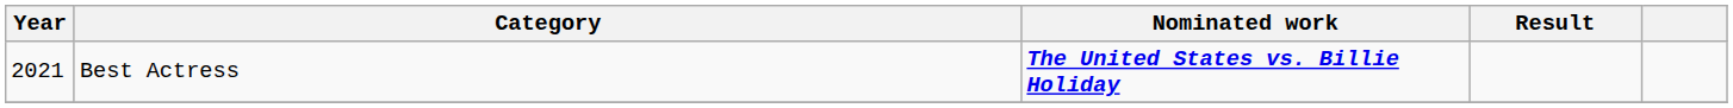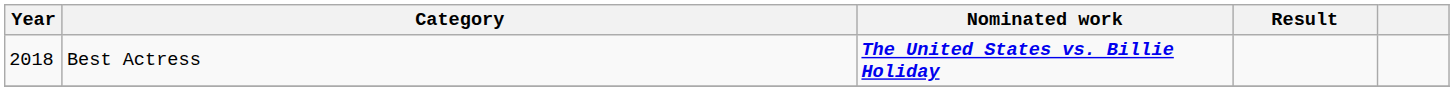Best Actress | Year: 2021 -> 2018
